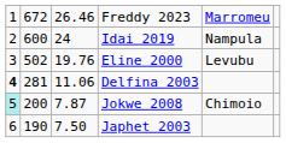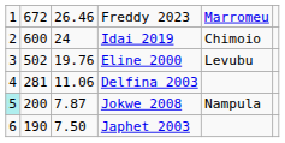Idai 2019 | column 5: Nampula -> Chimoio
Delfina 2003 | column 1: bold -> normal
Jokwe 2008 | column 5: Chimoio -> Nampula
